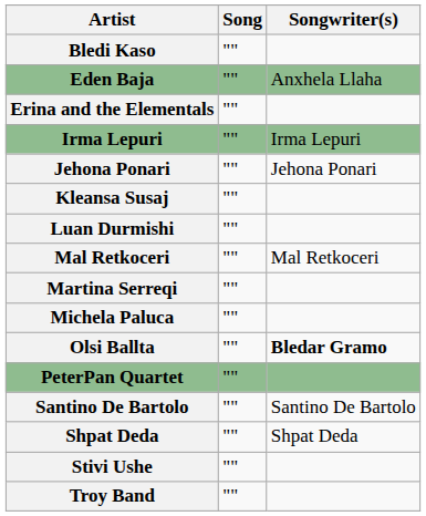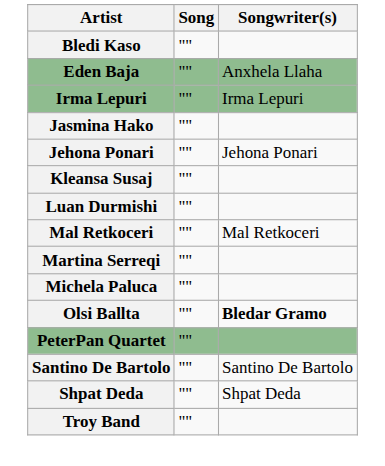- row: Erina and the Elementals | ""
+ row: Jasmina Hako | ""
- row: Stivi Ushe | ""
